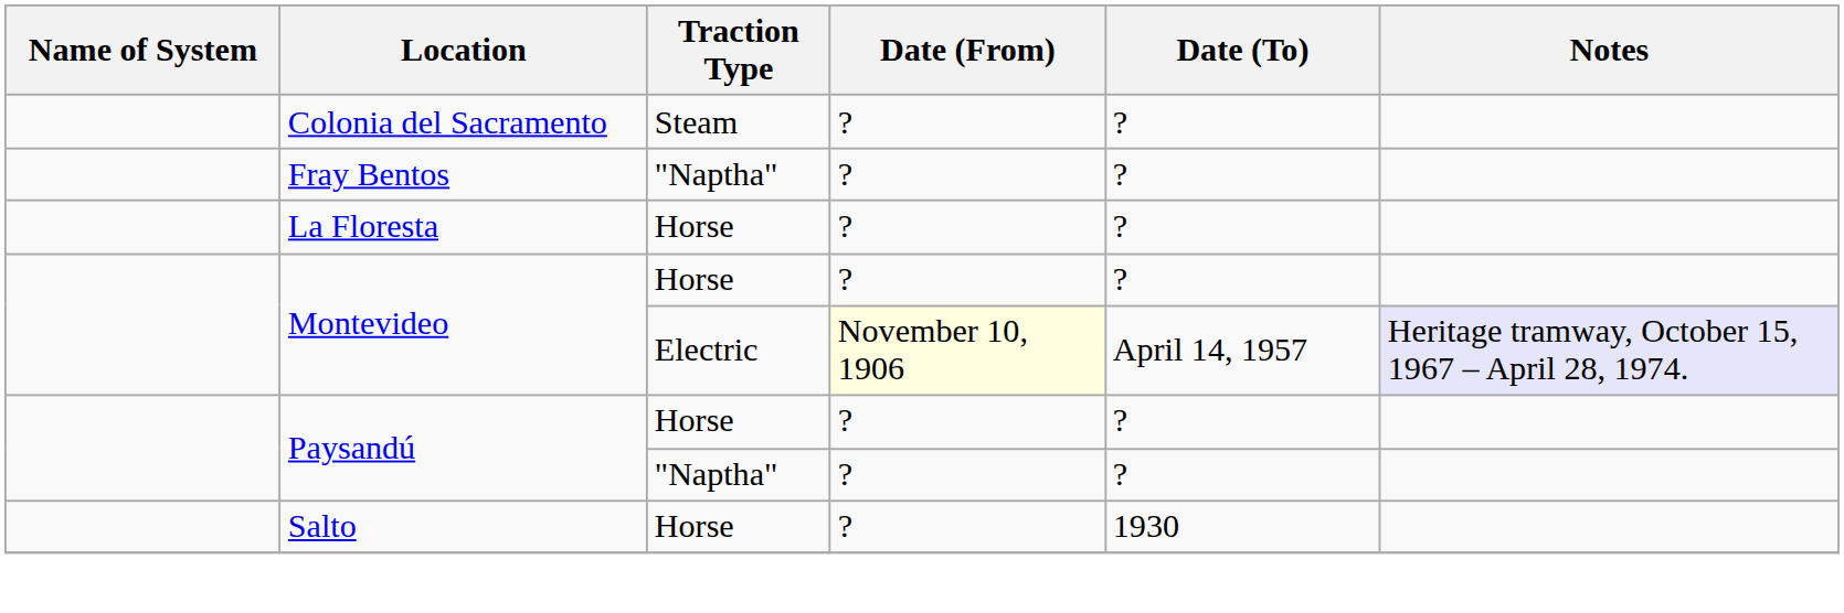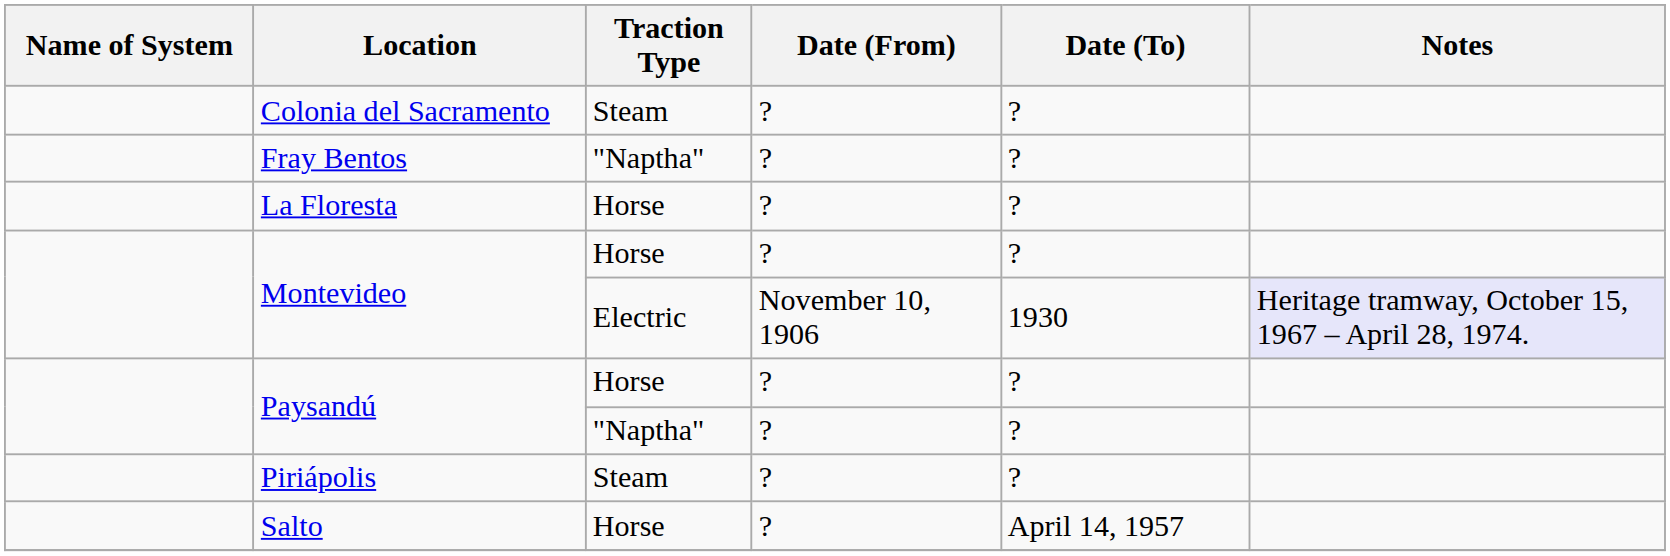Montevideo / Electric | Date (From): lightyellow background -> no background
Montevideo / Electric | Date (To): April 14, 1957 -> 1930
+ row: Piriápolis | Steam | ? | ?
Salto | Date (To): 1930 -> April 14, 1957
